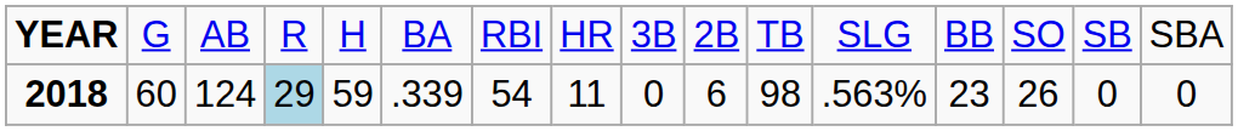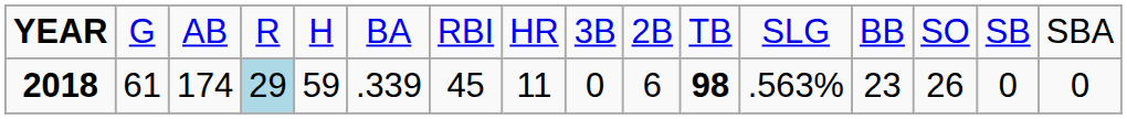2018 | column 2: 60 -> 61
2018 | column 3: 124 -> 174
2018 | column 7: 54 -> 45
2018 | column 11: normal -> bold
